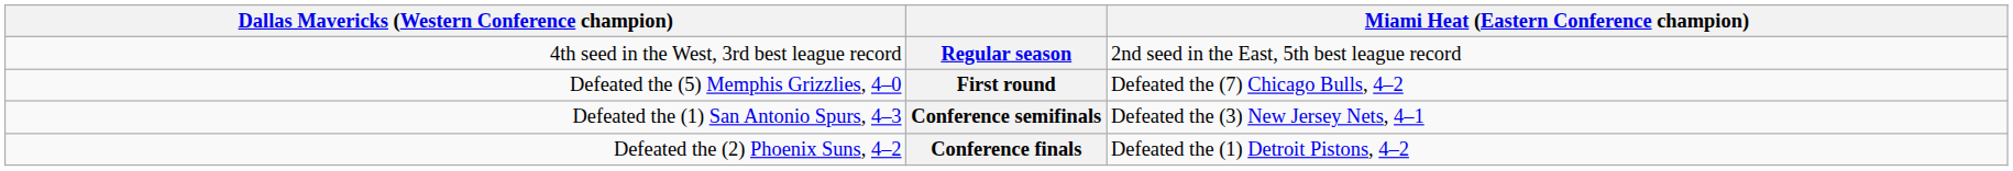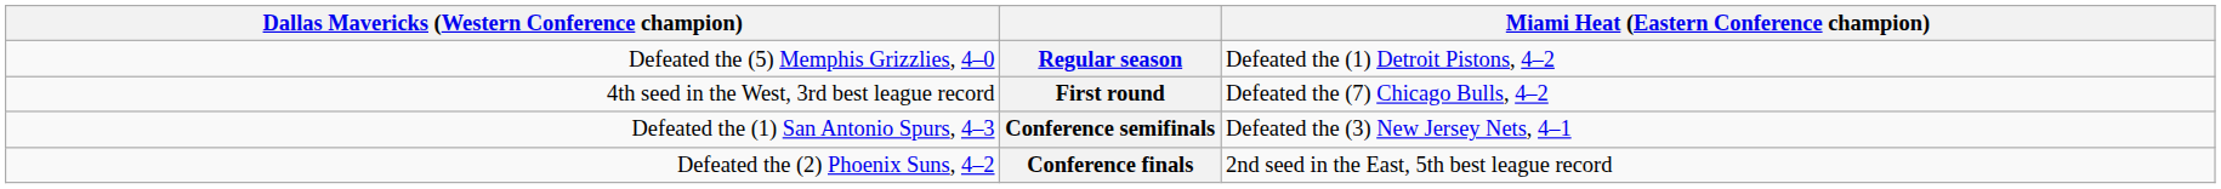Regular season | column 1: 4th seed in the West, 3rd best league record -> Defeated the (5) Memphis Grizzlies, 4–0
Regular season | column 5: 2nd seed in the East, 5th best league record -> Defeated the (1) Detroit Pistons, 4–2
First round | column 1: Defeated the (5) Memphis Grizzlies, 4–0 -> 4th seed in the West, 3rd best league record
Conference finals | column 5: Defeated the (1) Detroit Pistons, 4–2 -> 2nd seed in the East, 5th best league record
